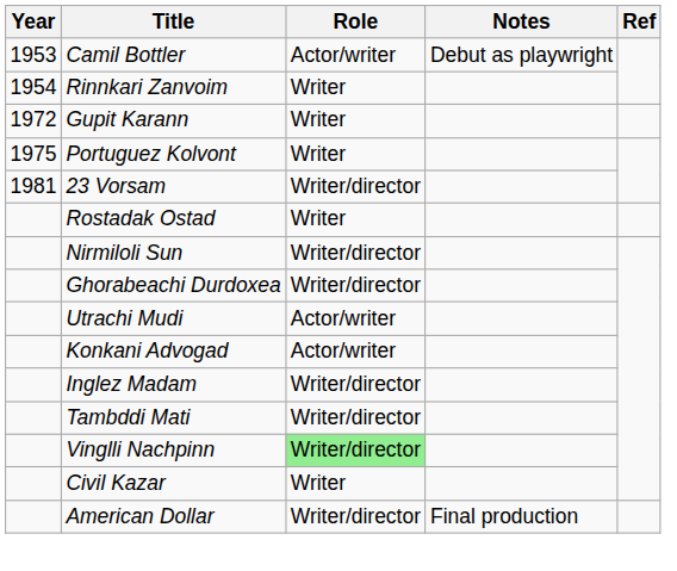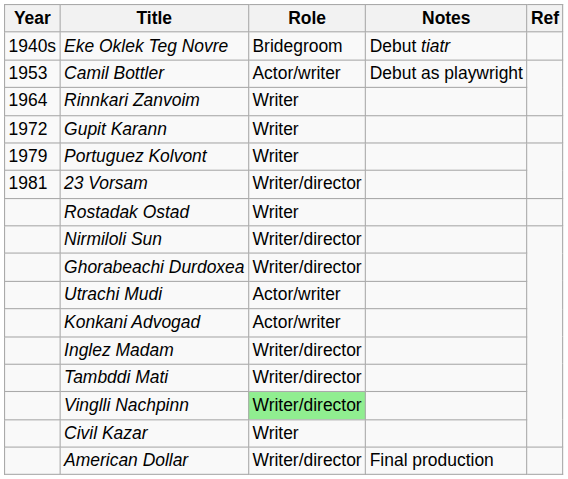+ row: 1940s | Eke Oklek Teg Novre | Bridegroom | Debut tiatr
Rinnkari Zanvoim | Year: 1954 -> 1964
Portuguez Kolvont | Year: 1975 -> 1979
